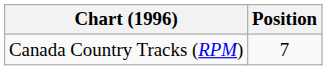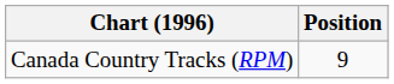Canada Country Tracks (RPM) | Position: 7 -> 9
